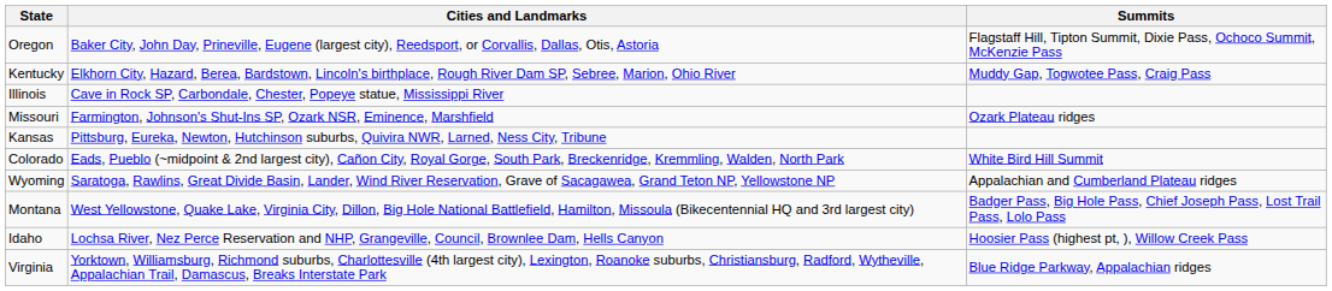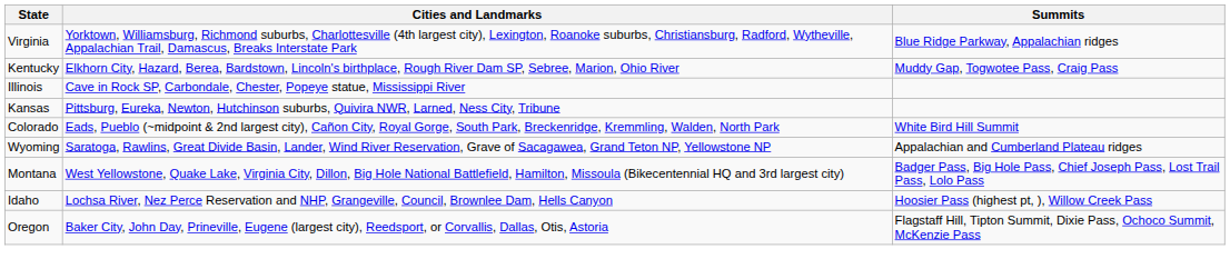rows swapped: Virginia <-> Oregon
- row: Missouri | Farmington, Johnson's Shut-Ins SP, Ozark NSR, Eminence, Marshfield | Ozark Plateau ridges
